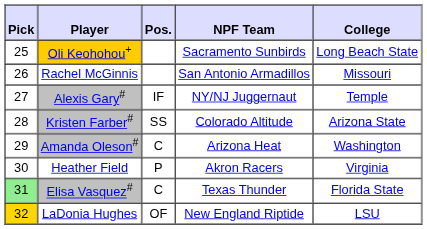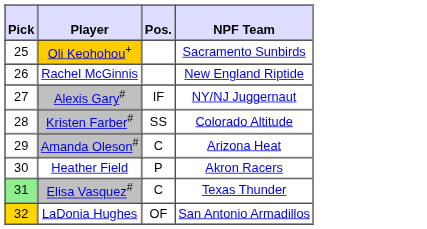- column: College | Long Beach State | Missouri | Temple | Arizona State | Washington | Virginia | Florida State | LSU
Rachel McGinnis | NPF Team: San Antonio Armadillos -> New England Riptide
LaDonia Hughes | NPF Team: New England Riptide -> San Antonio Armadillos
